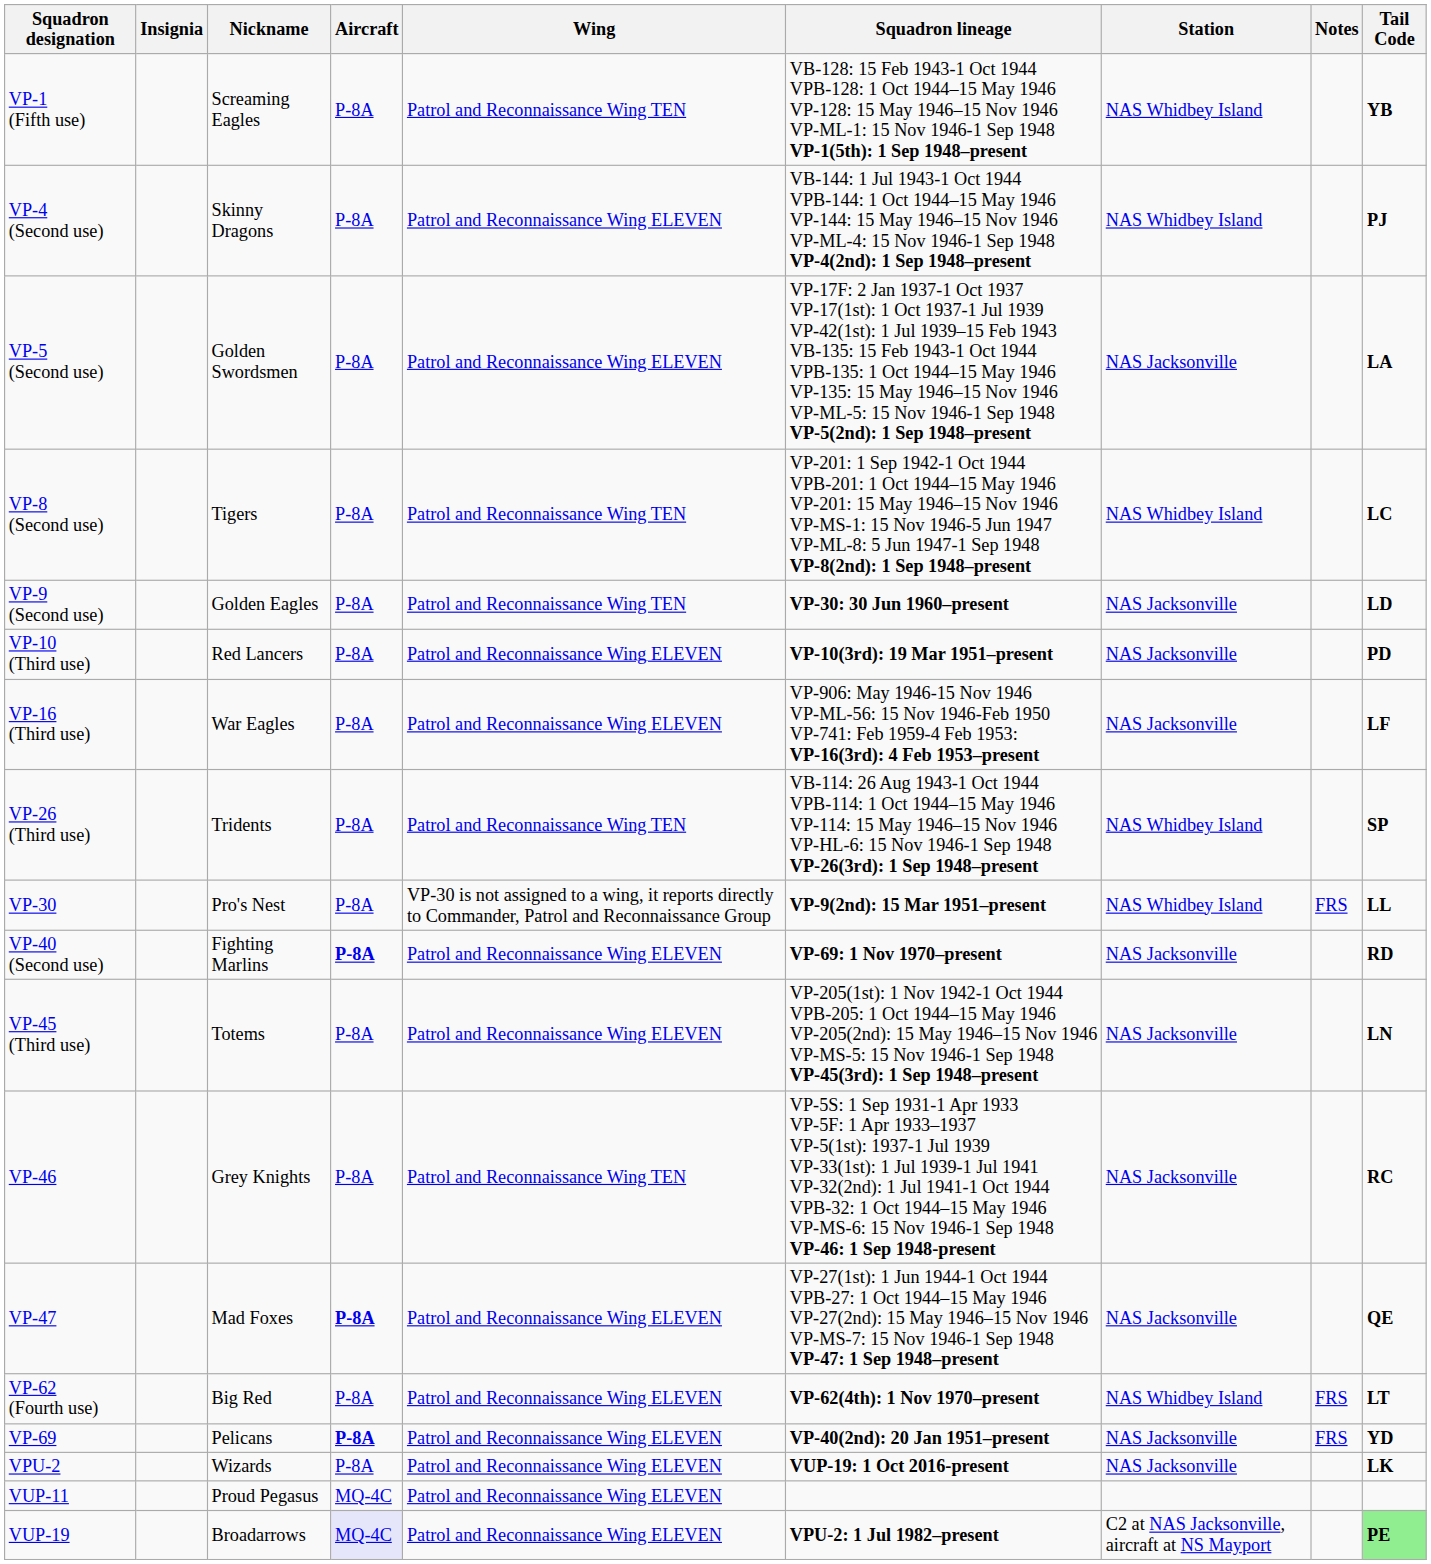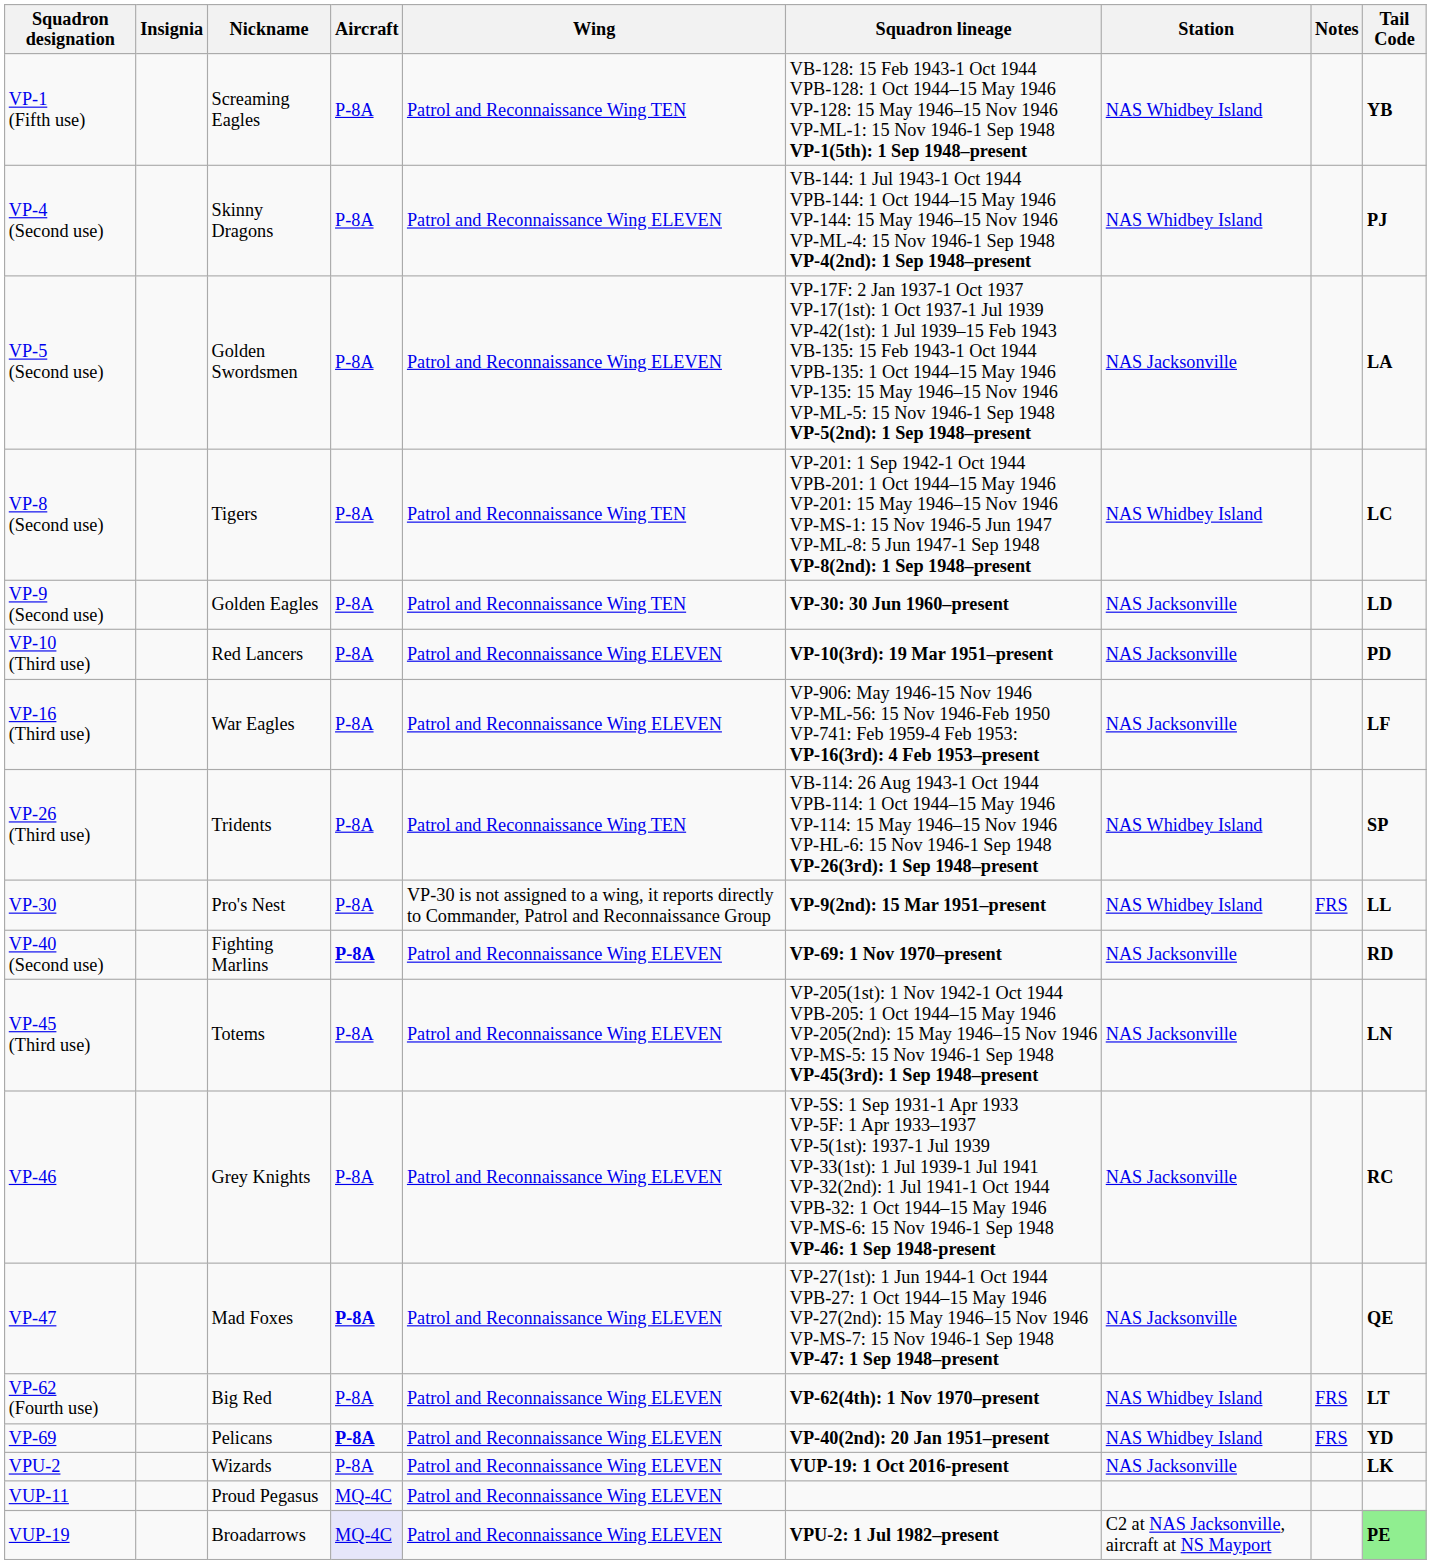VP-46 | Wing: Patrol and Reconnaissance Wing TEN -> Patrol and Reconnaissance Wing ELEVEN
VP-69 | Station: NAS Jacksonville -> NAS Whidbey Island
